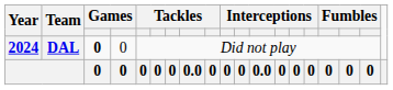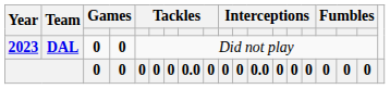DAL | Year: 2024 -> 2023
DAL | column 4: normal -> bold
